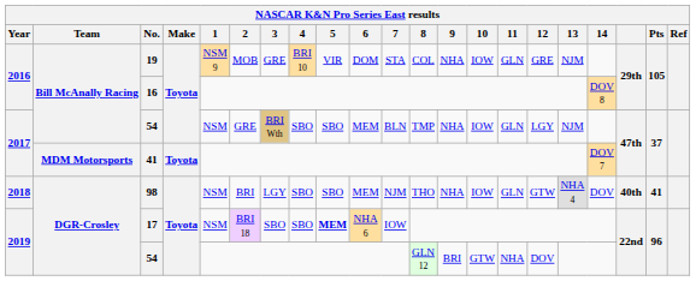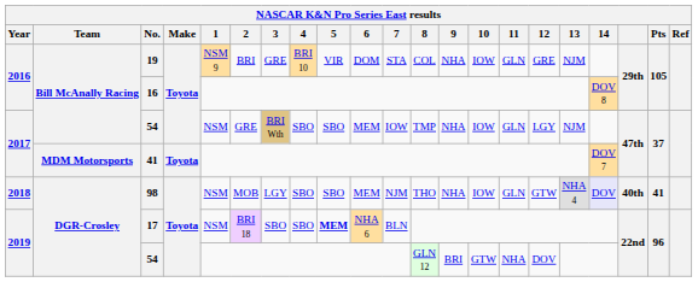19 | 2: MOB -> BRI
2017 / 54 | 7: BLN -> IOW
98 | 2: BRI -> MOB
98 | 14: no background -> lavender background
17 | 7: IOW -> BLN
